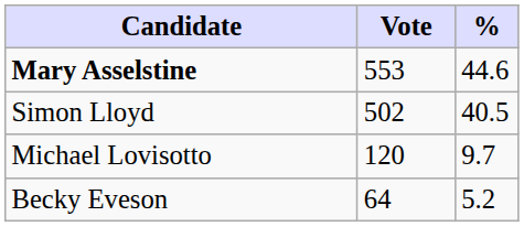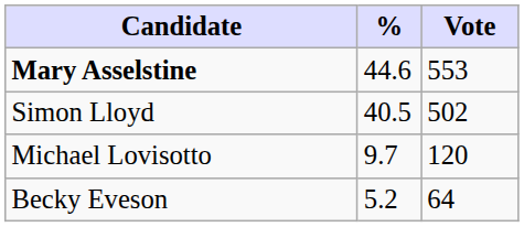columns swapped: Vote <-> %
